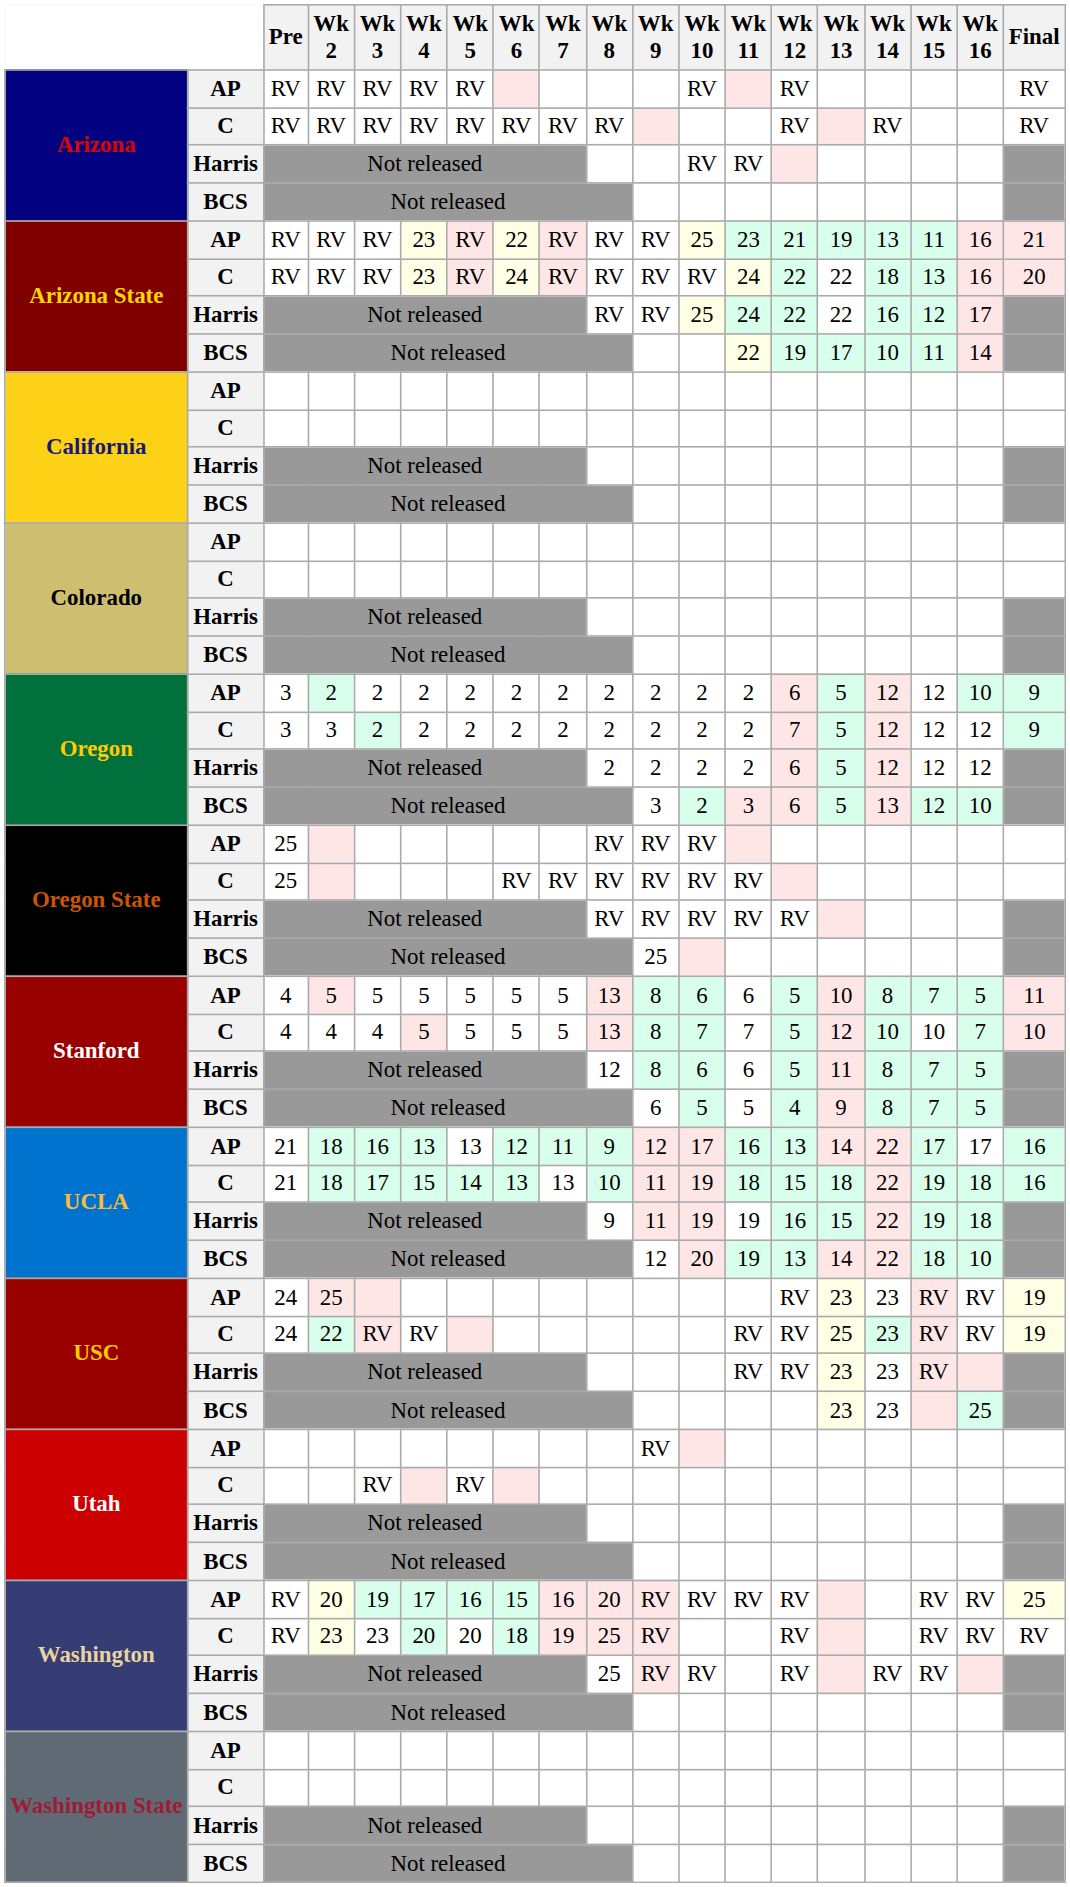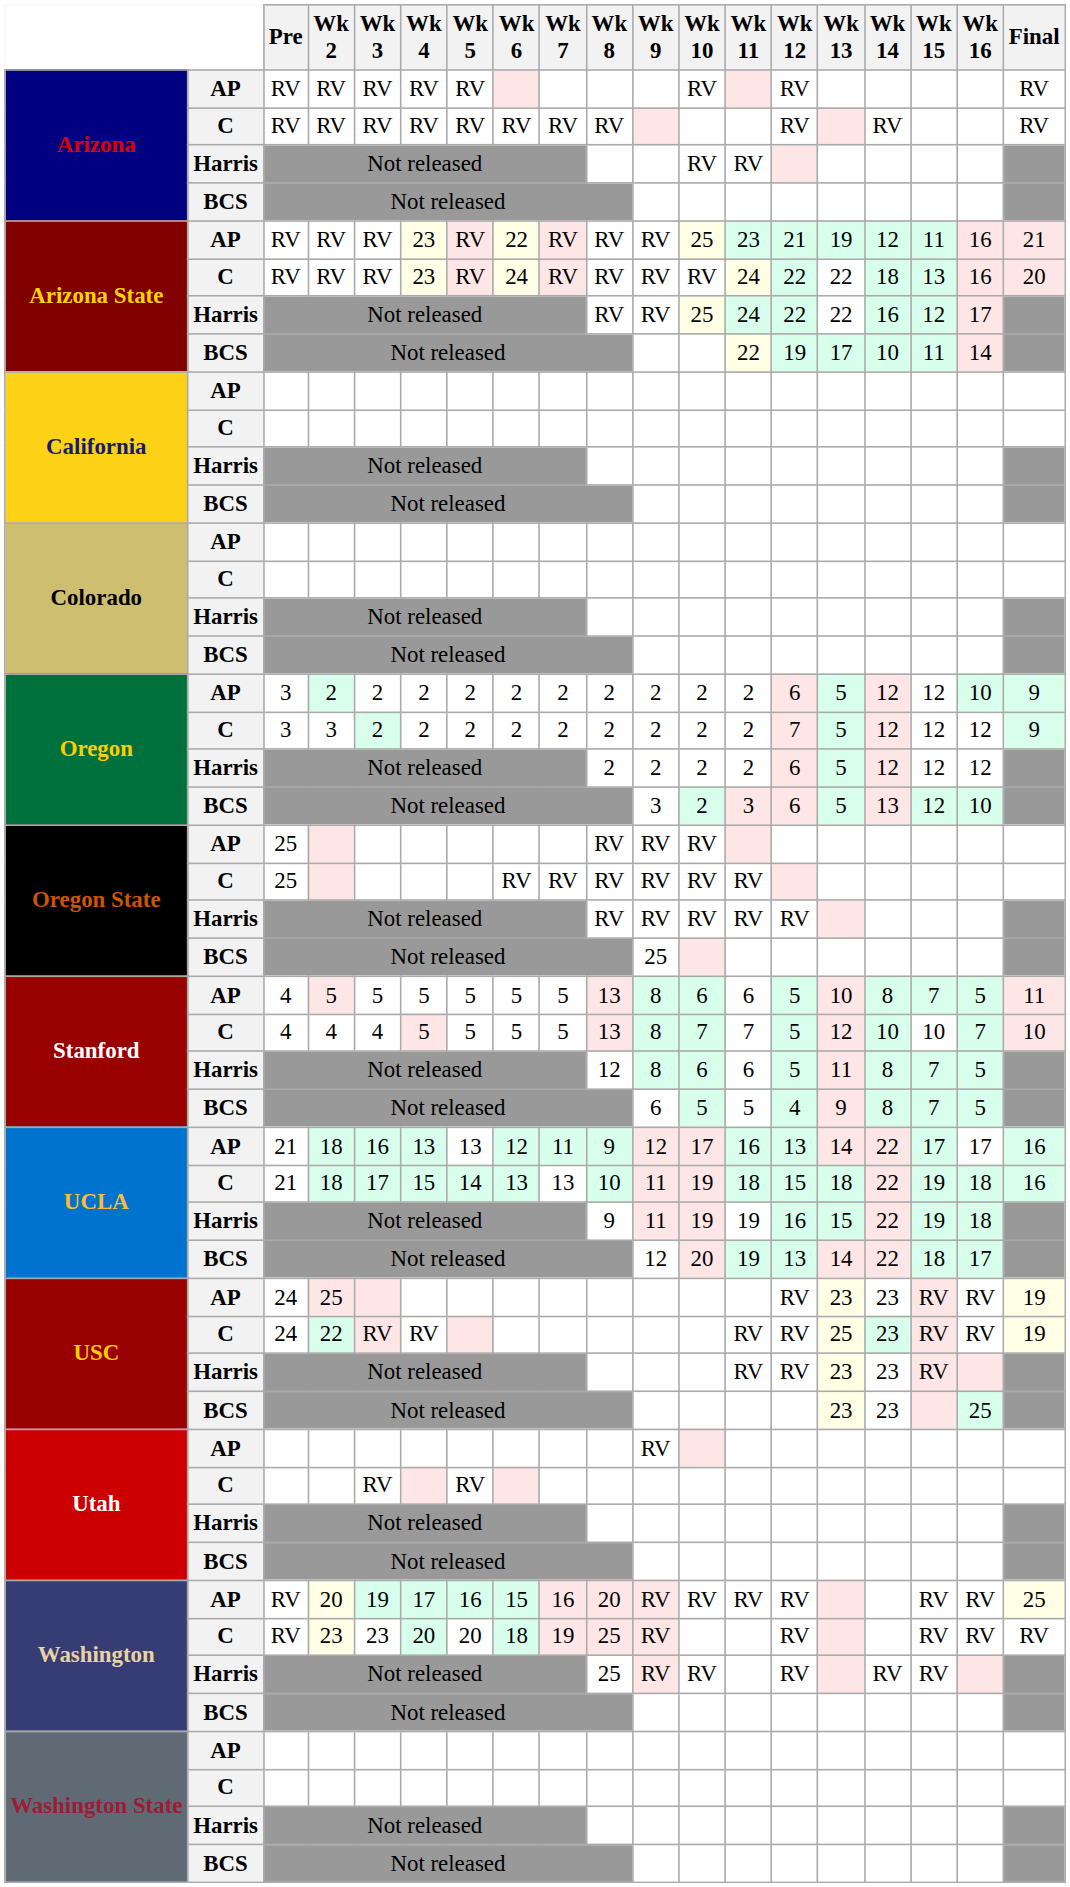Arizona State / AP | Wk 14: 13 -> 12
UCLA / BCS | Wk 16: 10 -> 17
